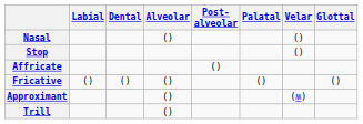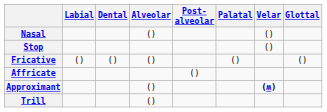rows swapped: Affricate <-> Fricative
Approximant | Velar: normal -> bold
